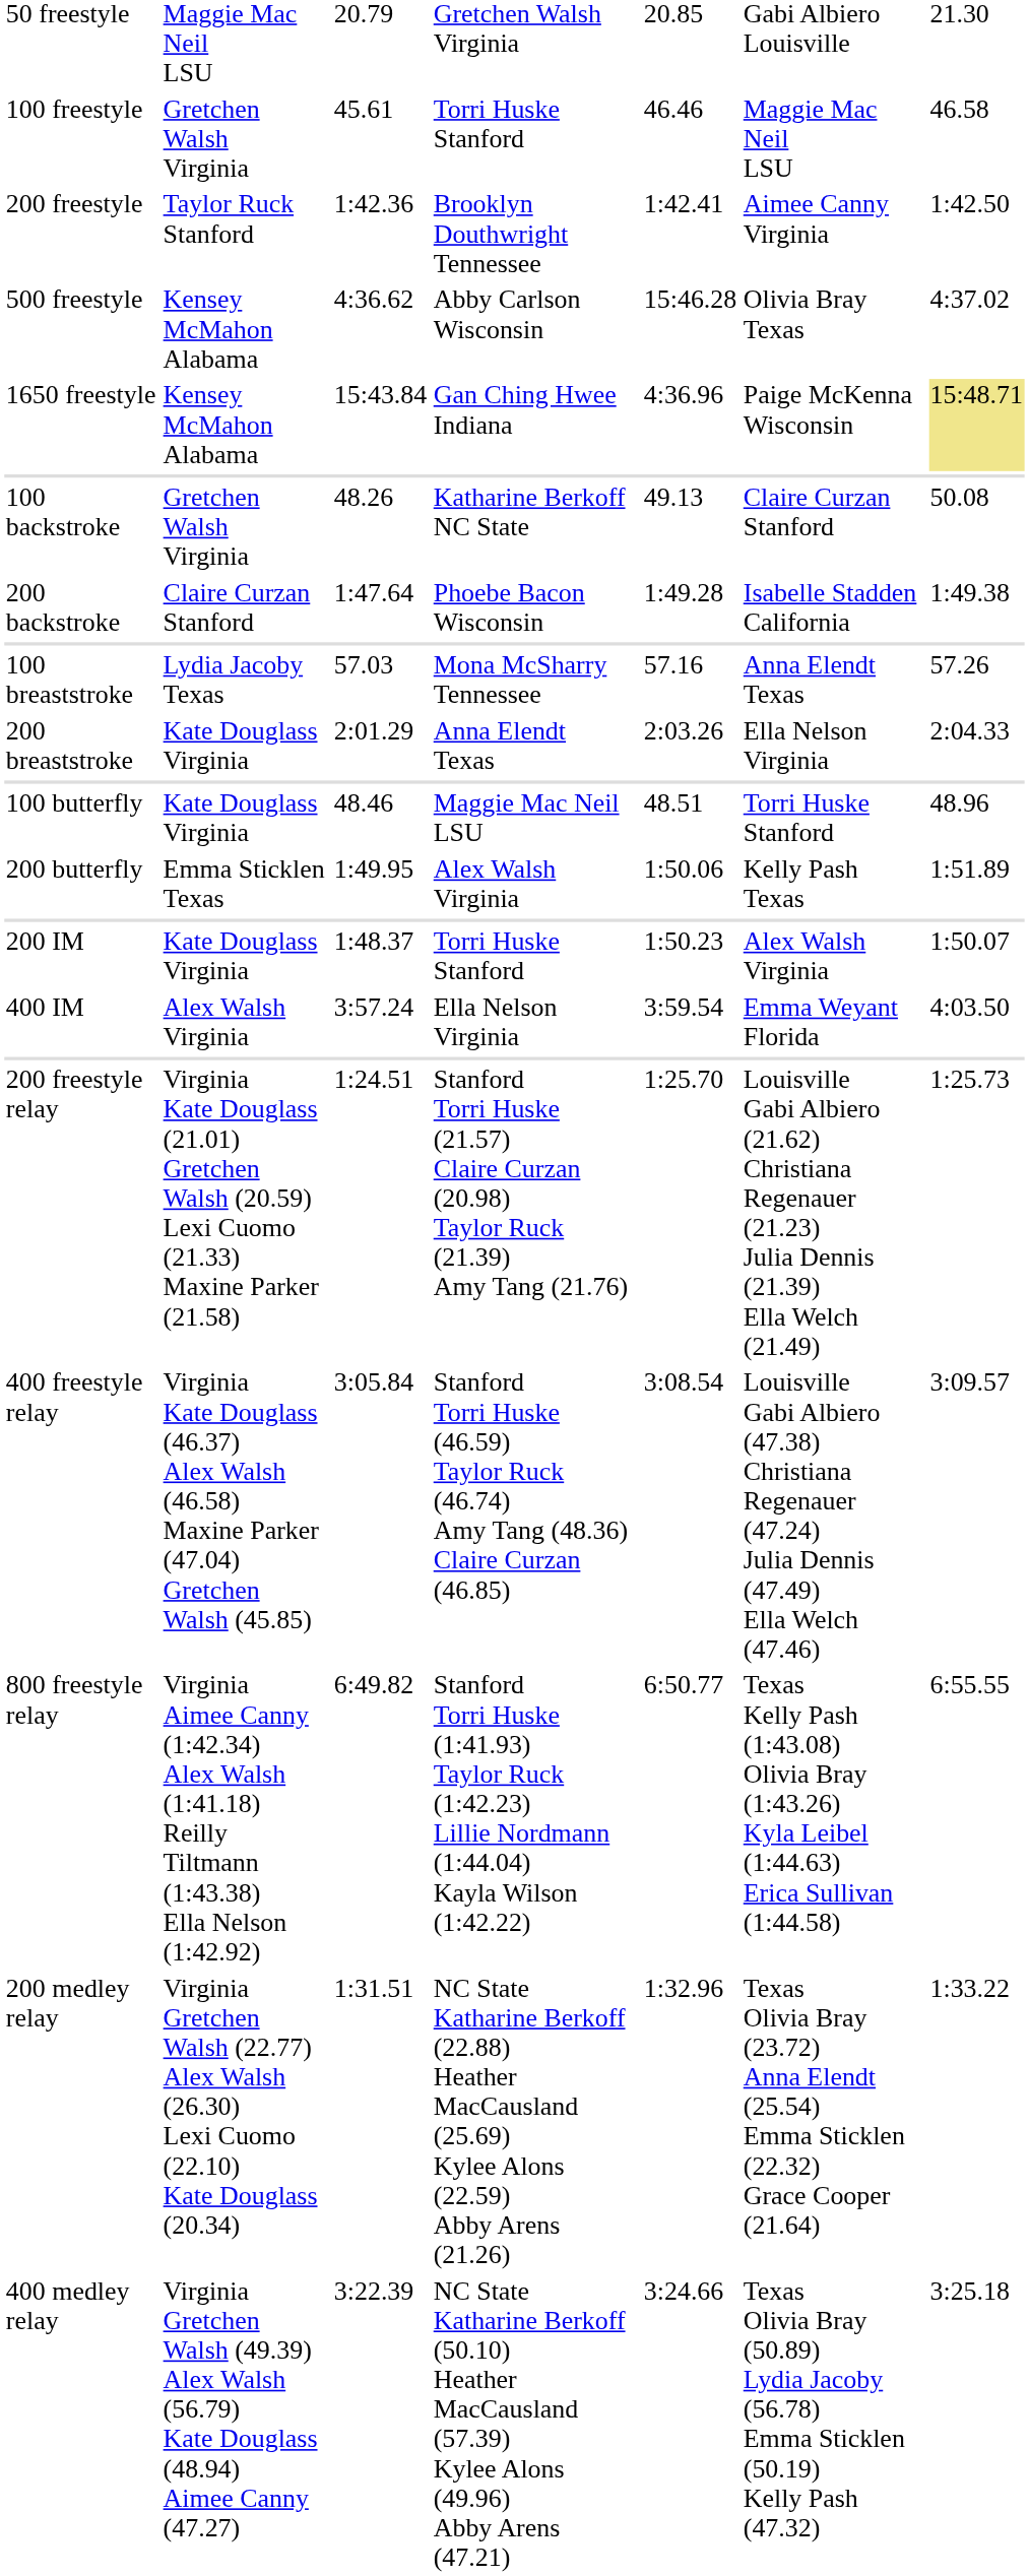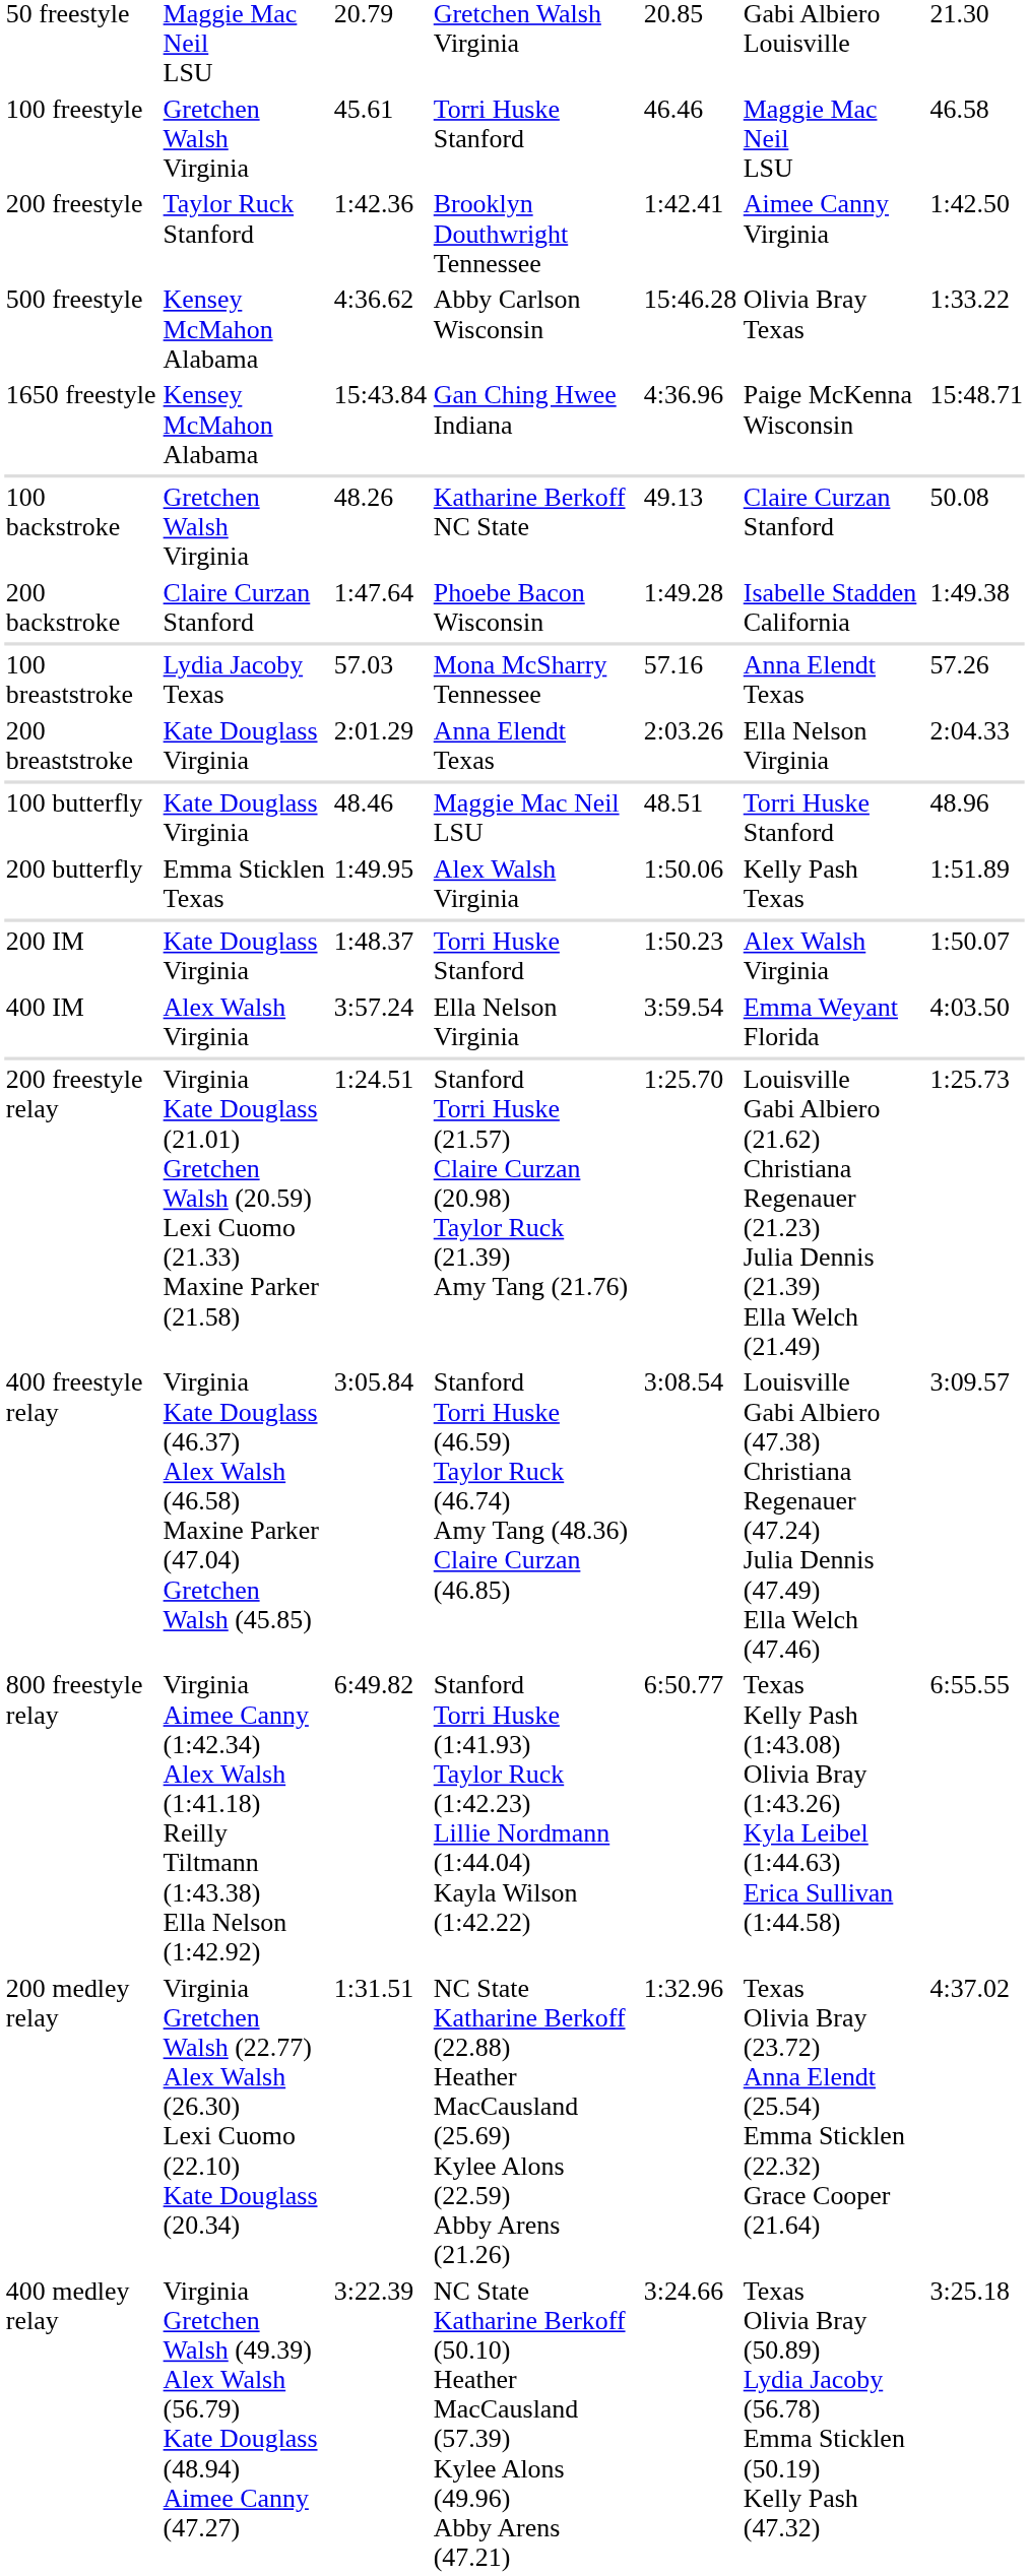500 freestyle | column 7: 4:37.02 -> 1:33.22
1650 freestyle | column 7: khaki background -> no background
200 medley relay | column 7: 1:33.22 -> 4:37.02
